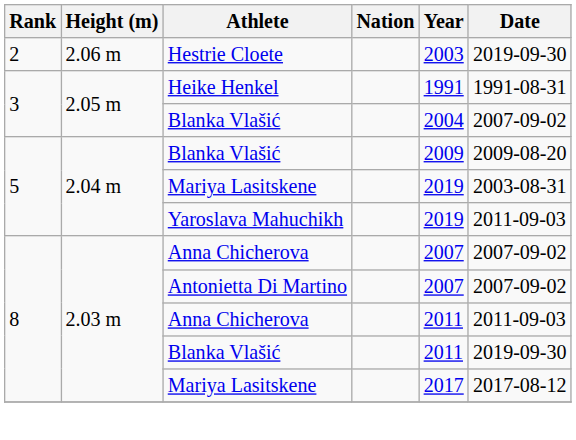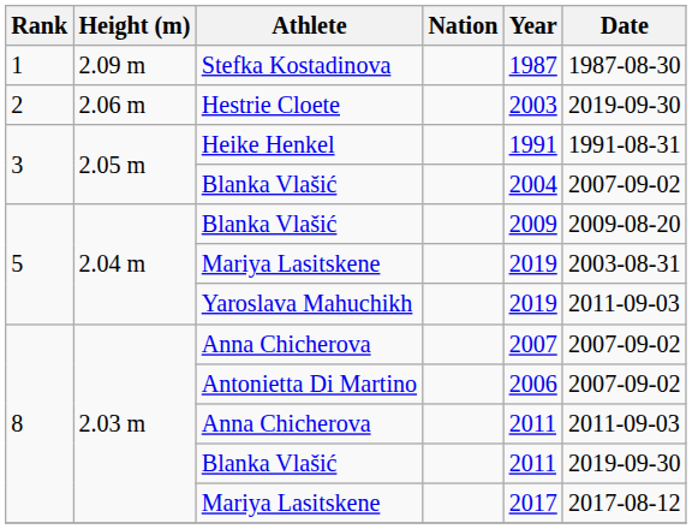+ row: 1 | 2.09 m | Stefka Kostadinova | 1987 | 1987-08-30
Antonietta Di Martino | Year: 2007 -> 2006
